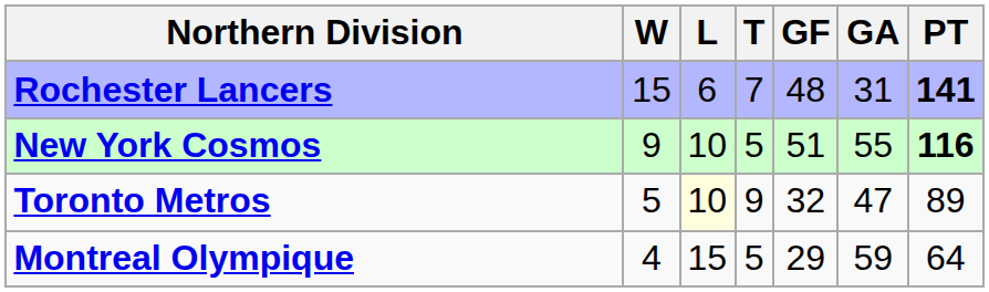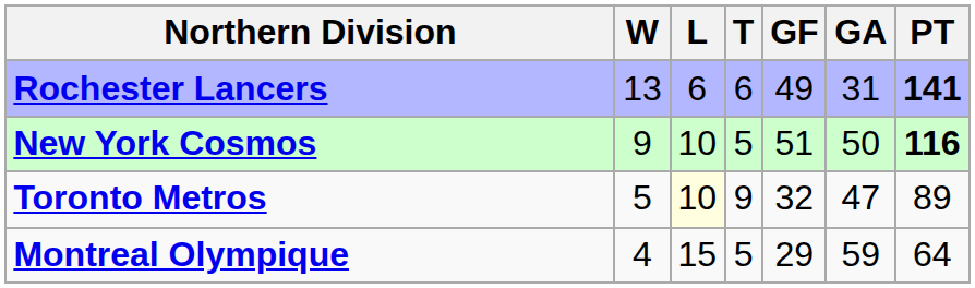Rochester Lancers | W: 15 -> 13
Rochester Lancers | T: 7 -> 6
Rochester Lancers | GF: 48 -> 49
New York Cosmos | GA: 55 -> 50
